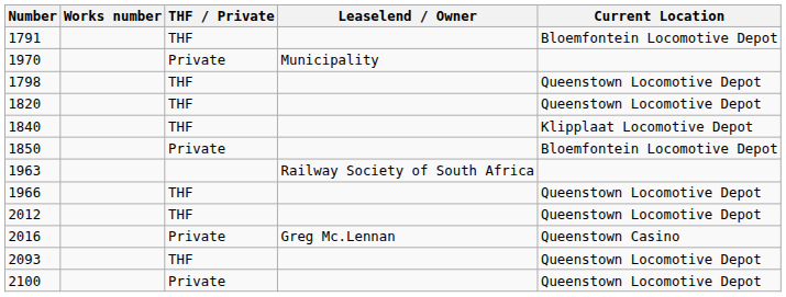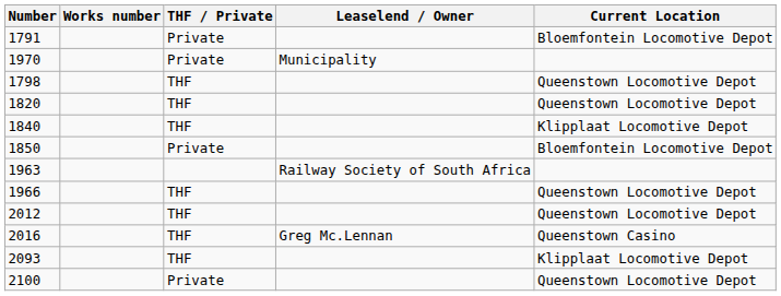1791 | THF / Private: THF -> Private
2016 | THF / Private: Private -> THF
2093 | Current Location: Queenstown Locomotive Depot -> Klipplaat Locomotive Depot
